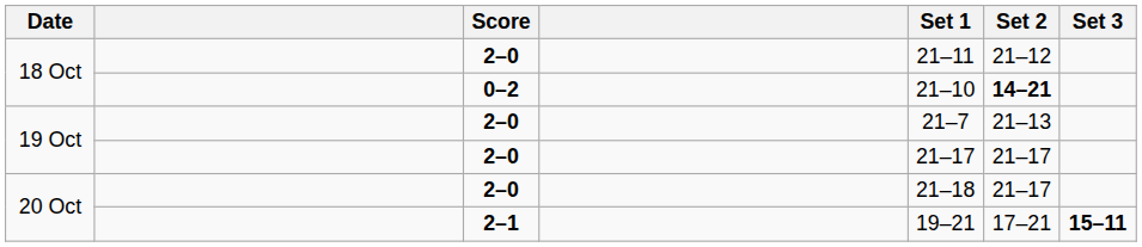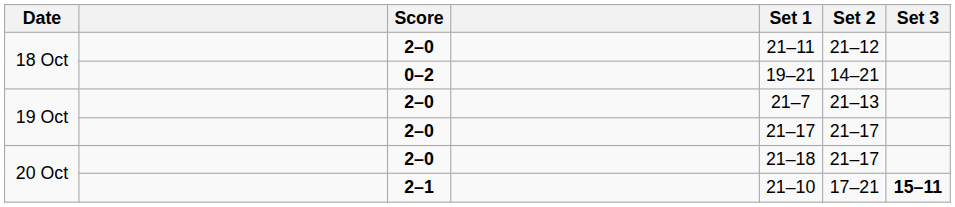18 Oct / 0–2 | Set 1: 21–10 -> 19–21
18 Oct / 0–2 | Set 2: bold -> normal
20 Oct / 2–1 | Set 1: 19–21 -> 21–10
